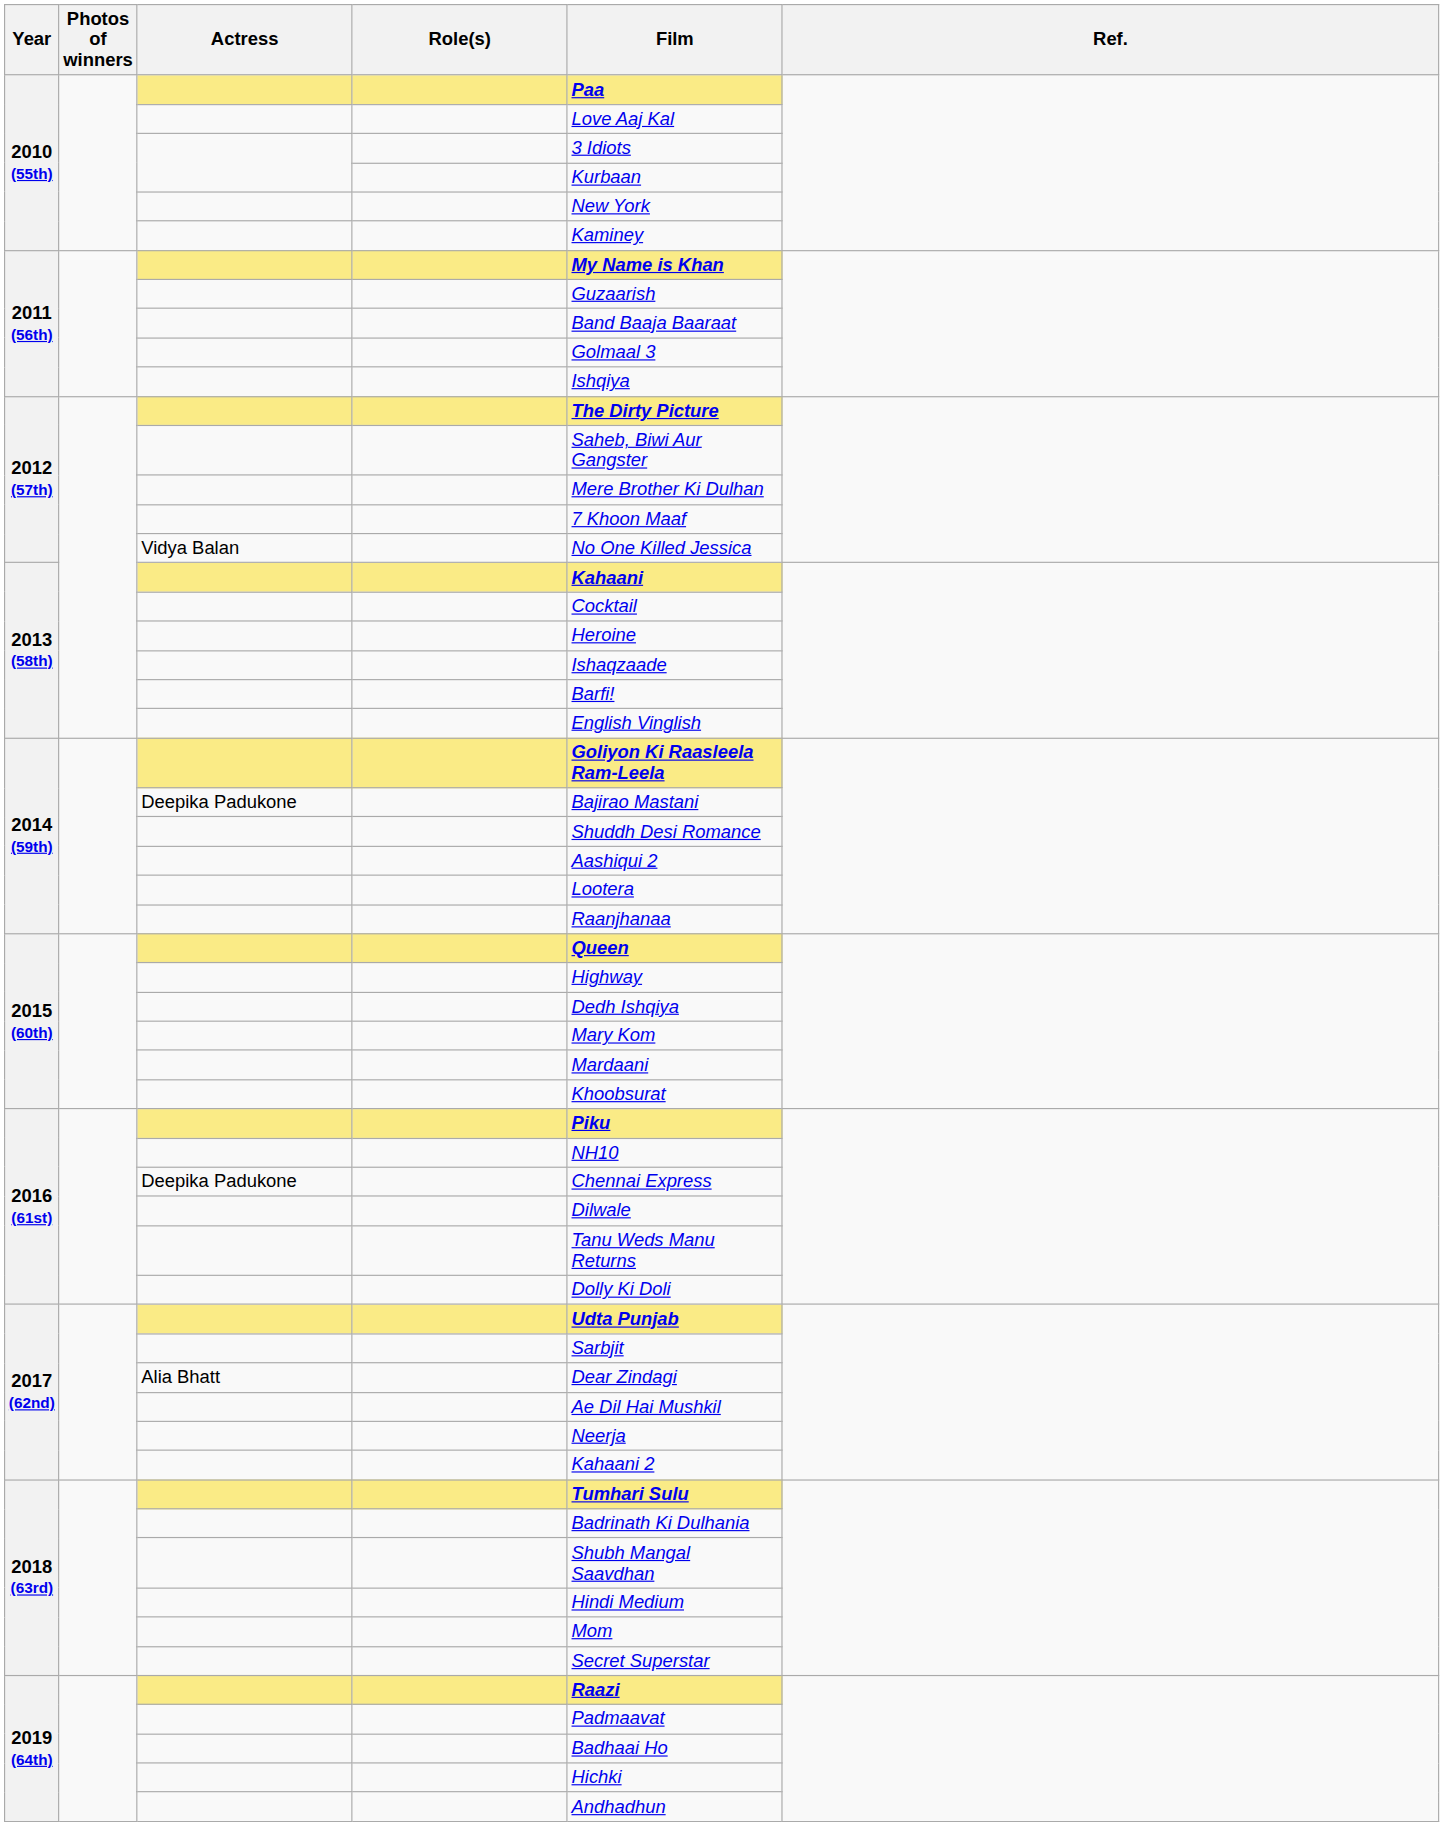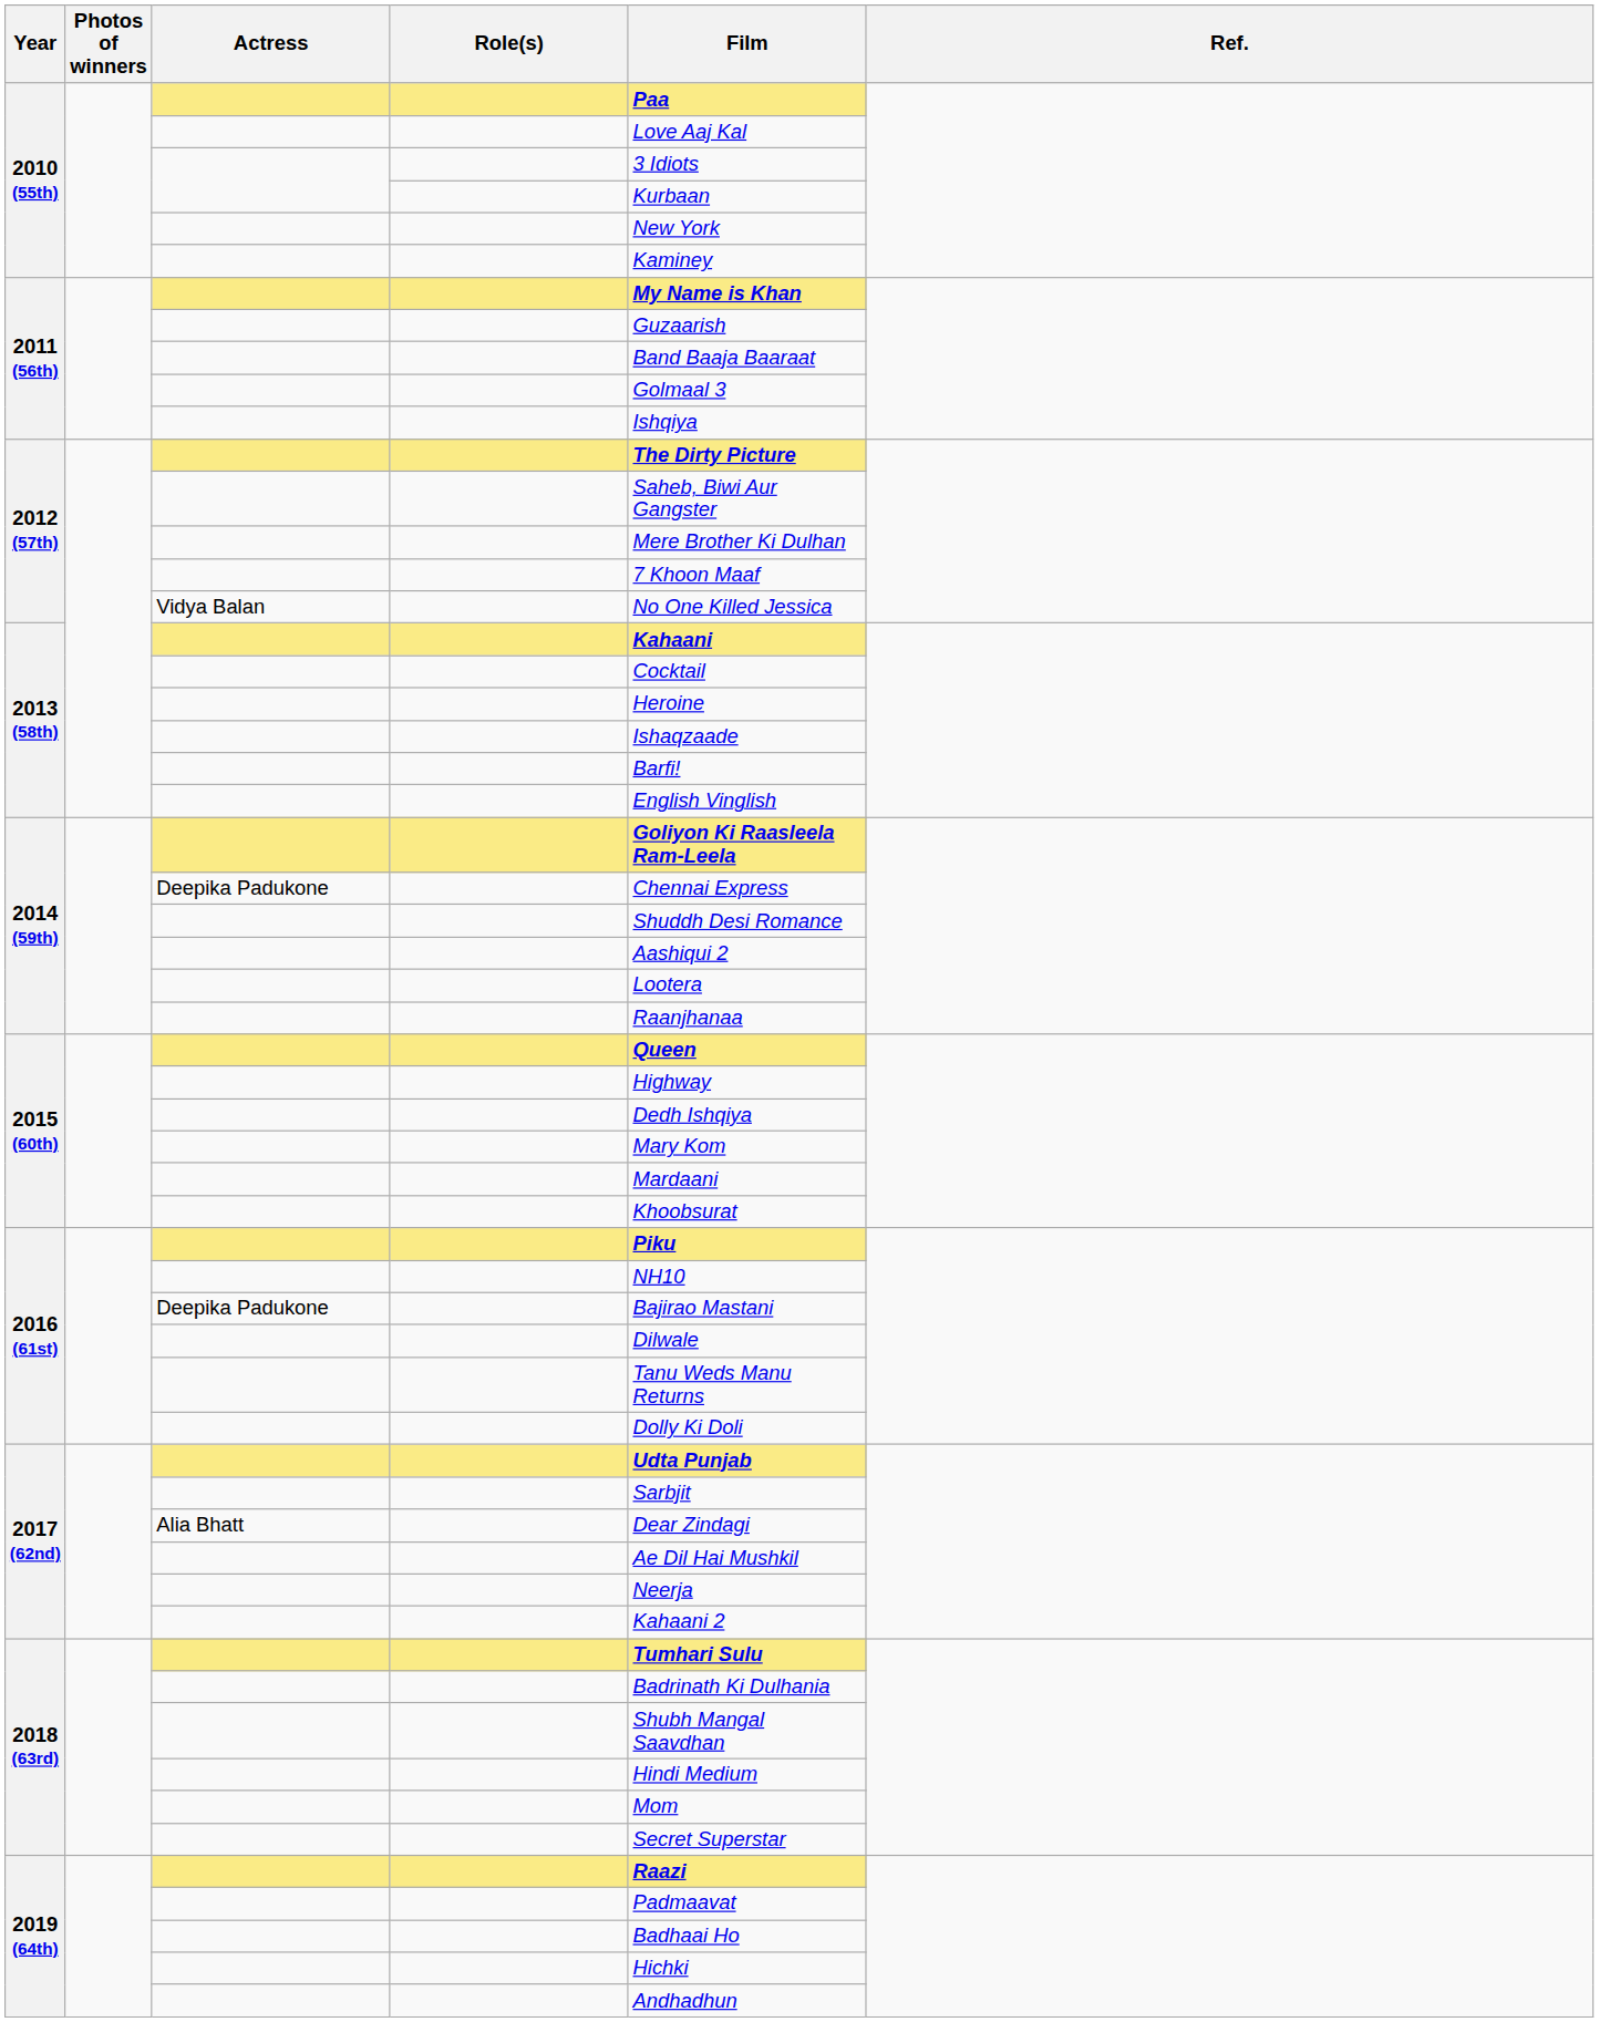2014 (59th) / Deepika Padukone | Film: Bajirao Mastani -> Chennai Express
2016 (61st) / Deepika Padukone | Film: Chennai Express -> Bajirao Mastani
